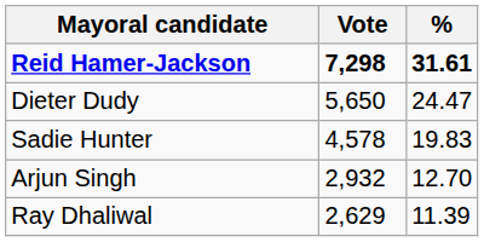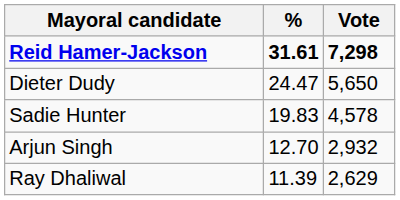columns swapped: Vote <-> %
